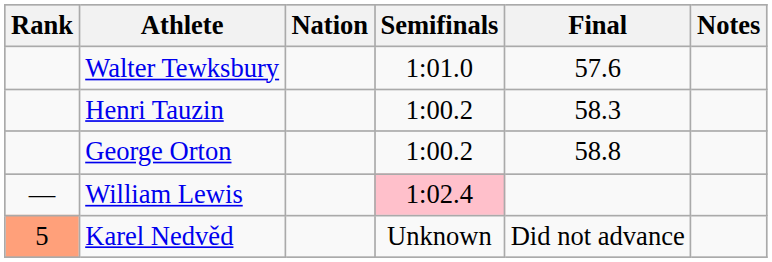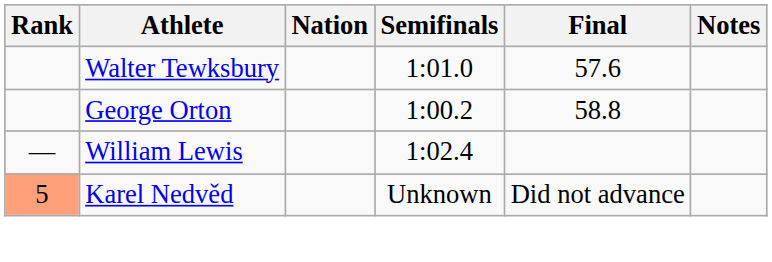- row: Henri Tauzin | 1:00.2 | 58.3
William Lewis | Semifinals: pink background -> no background
